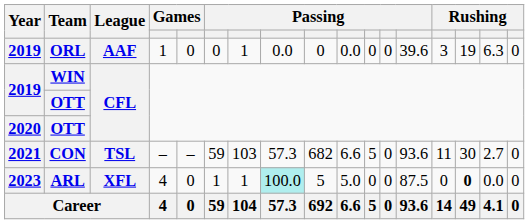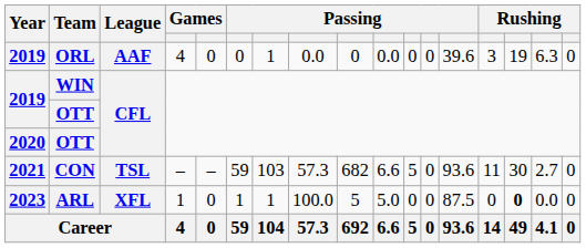ORL | column 4: 1 -> 4
ARL | column 4: 4 -> 1
ARL | column 8: paleturquoise background -> no background
